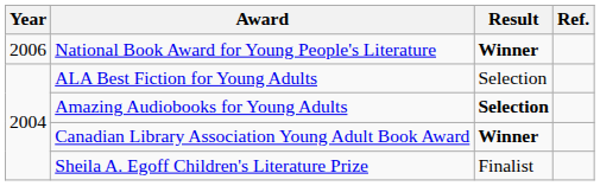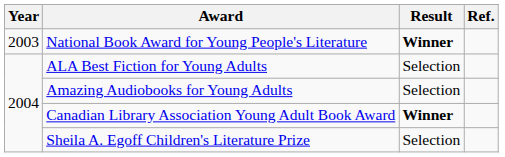National Book Award for Young People's Literature | Year: 2006 -> 2003
Amazing Audiobooks for Young Adults | Result: bold -> normal
Sheila A. Egoff Children's Literature Prize | Result: Finalist -> Selection
